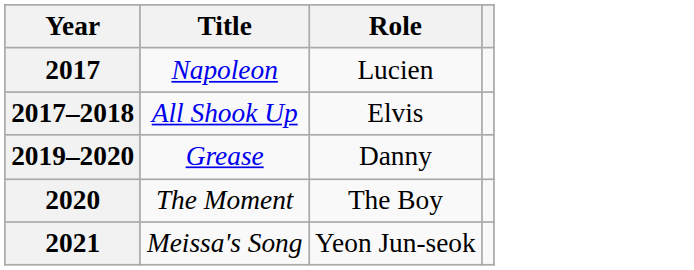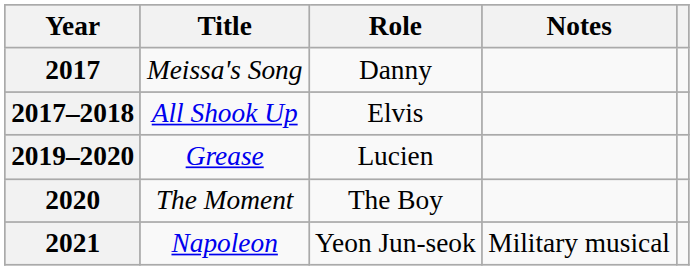+ column: Notes | Military musical
2017 | Title: Napoleon -> Meissa's Song
2017 | Role: Lucien -> Danny
2019–2020 | Role: Danny -> Lucien
2021 | Title: Meissa's Song -> Napoleon
